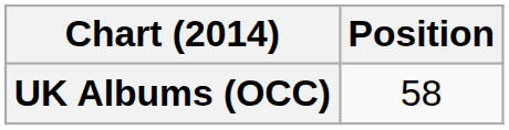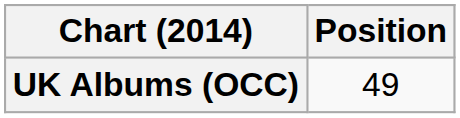UK Albums (OCC) | Position: 58 -> 49
